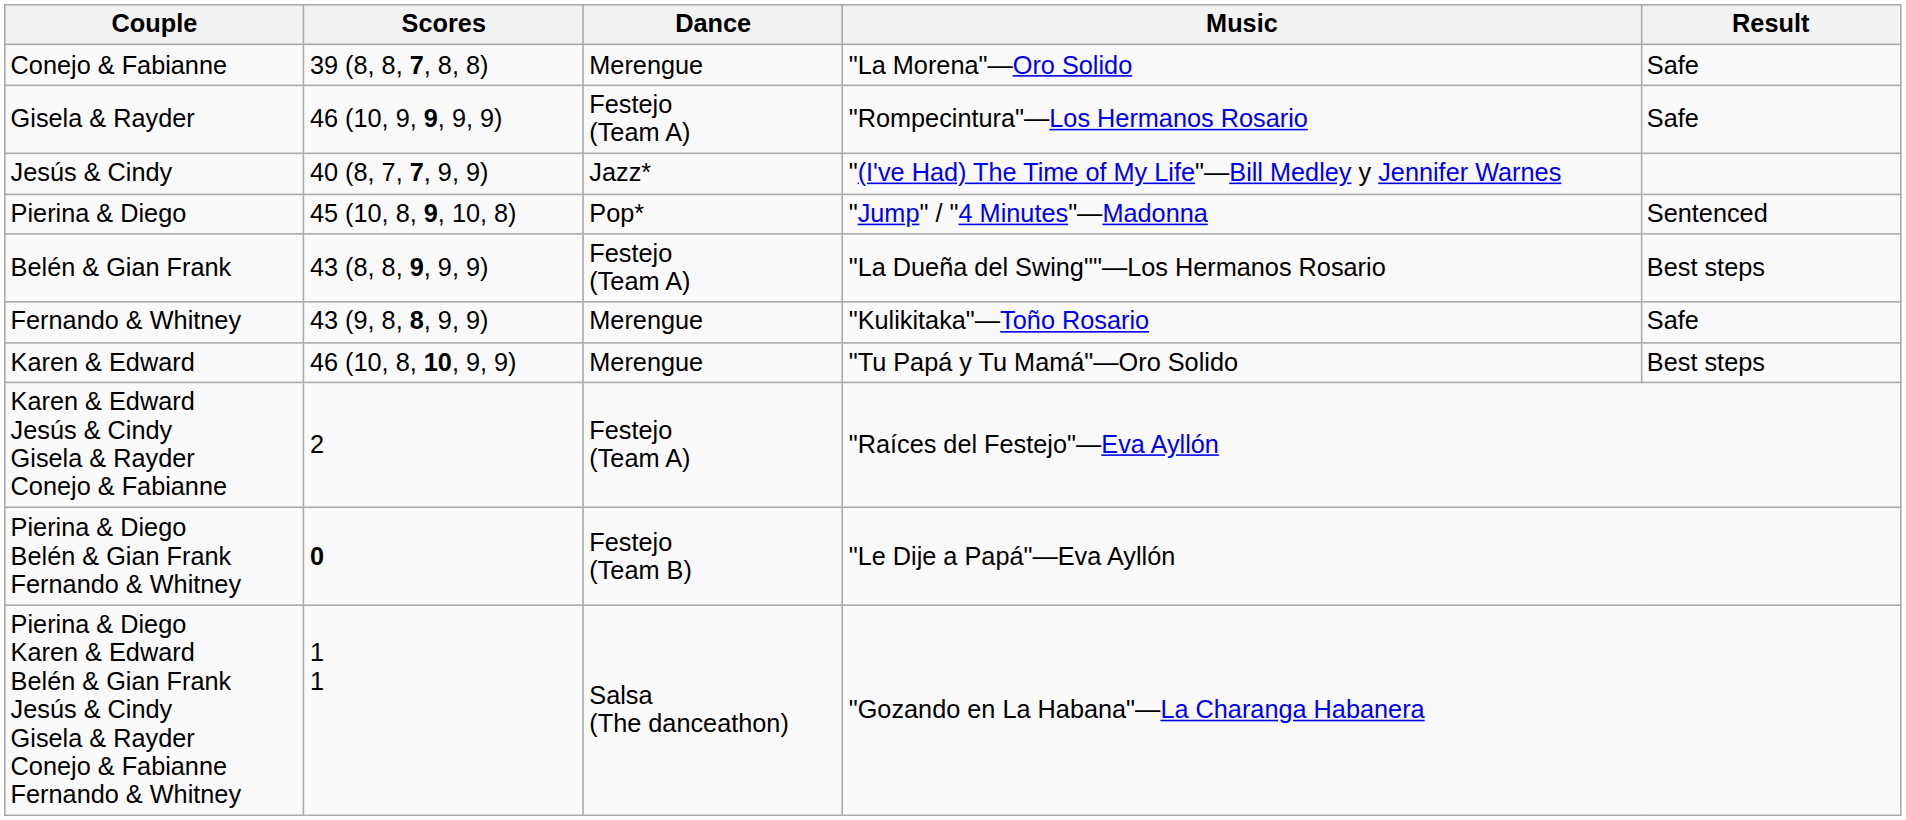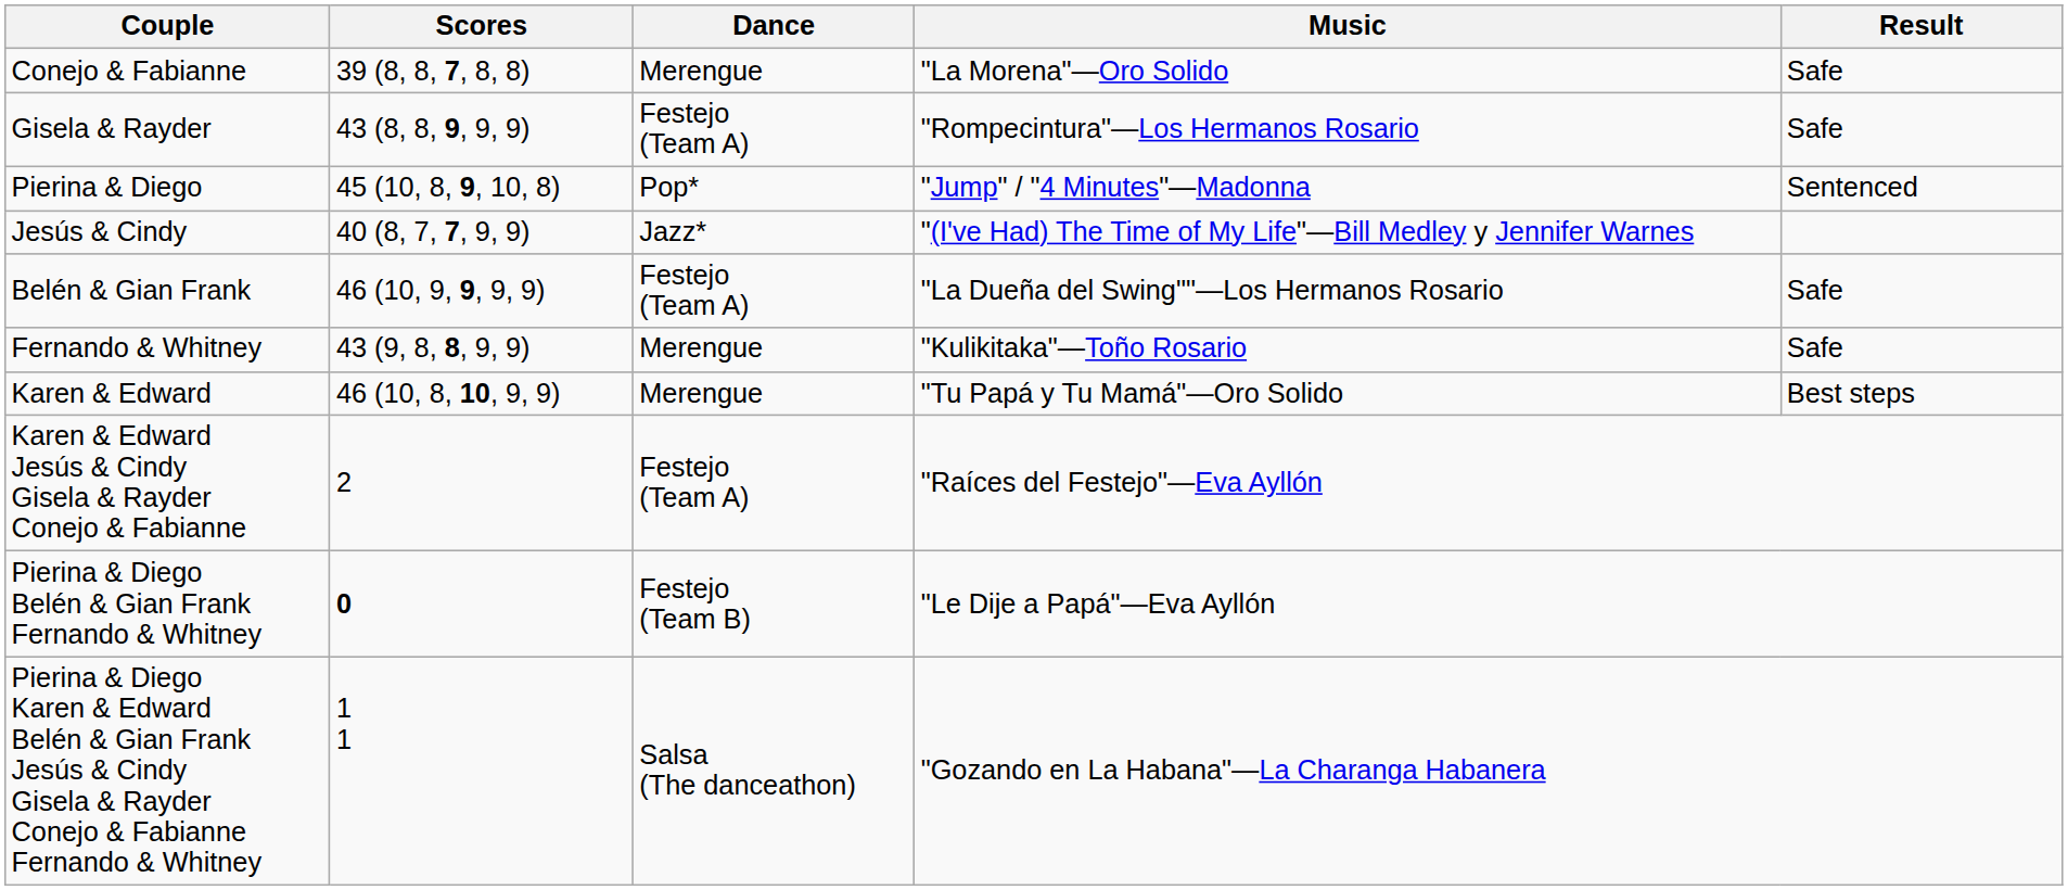Gisela & Rayder | Scores: 46 (10, 9, 9, 9, 9) -> 43 (8, 8, 9, 9, 9)
rows swapped: Pierina & Diego <-> Jesús & Cindy
Belén & Gian Frank | Scores: 43 (8, 8, 9, 9, 9) -> 46 (10, 9, 9, 9, 9)
Belén & Gian Frank | Result: Best steps -> Safe
